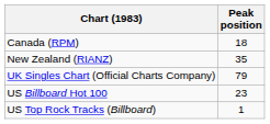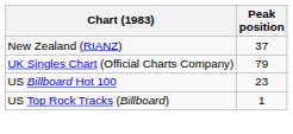- row: Canada (RPM) | 18
New Zealand (RIANZ) | Peak position: 35 -> 37
